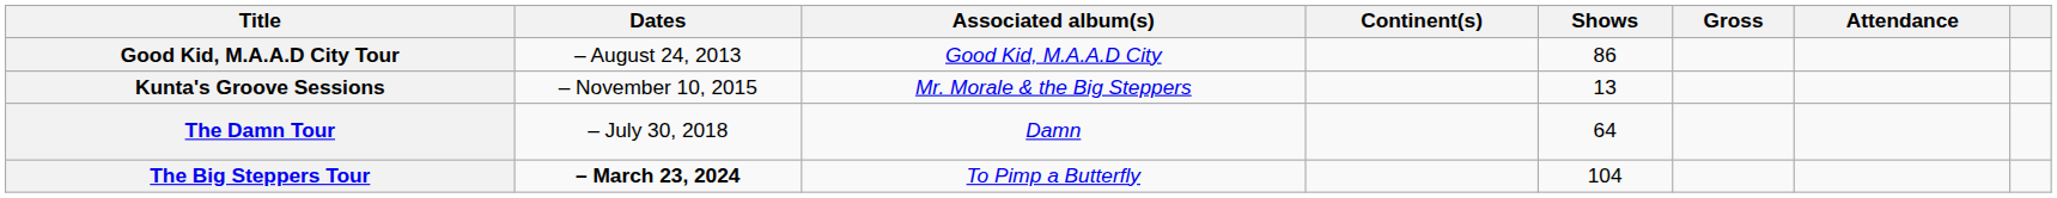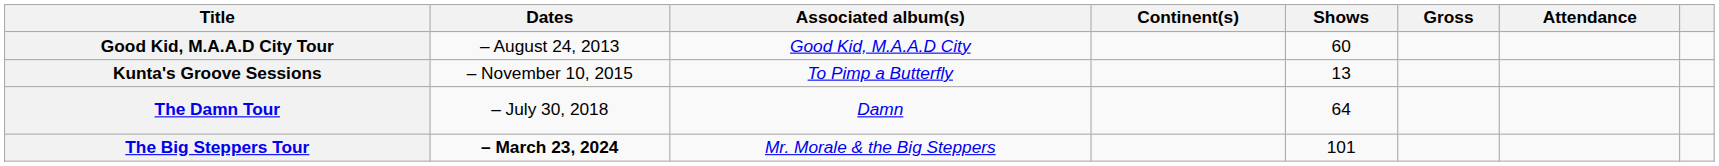Good Kid, M.A.A.D City Tour | Shows: 86 -> 60
Kunta's Groove Sessions | Associated album(s): Mr. Morale & the Big Steppers -> To Pimp a Butterfly
The Big Steppers Tour | Associated album(s): To Pimp a Butterfly -> Mr. Morale & the Big Steppers
The Big Steppers Tour | Shows: 104 -> 101
